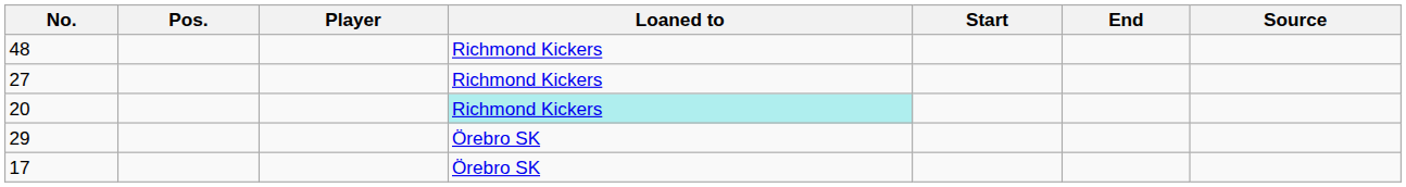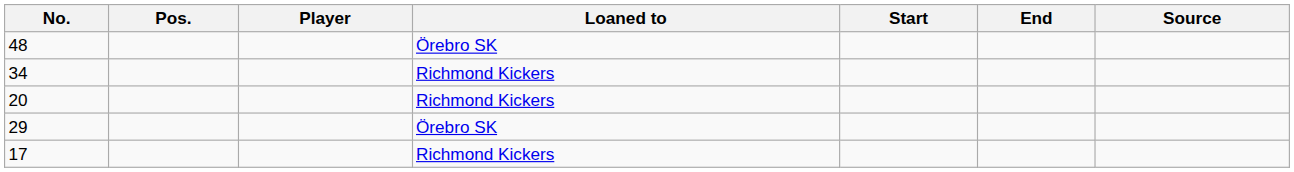48 | Loaned to: Richmond Kickers -> Örebro SK
+ row: 34 | Richmond Kickers
- row: 27 | Richmond Kickers
20 | Loaned to: paleturquoise background -> no background
17 | Loaned to: Örebro SK -> Richmond Kickers
